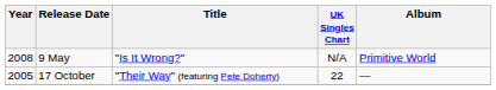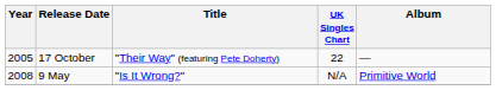rows swapped: 17 October <-> 9 May
